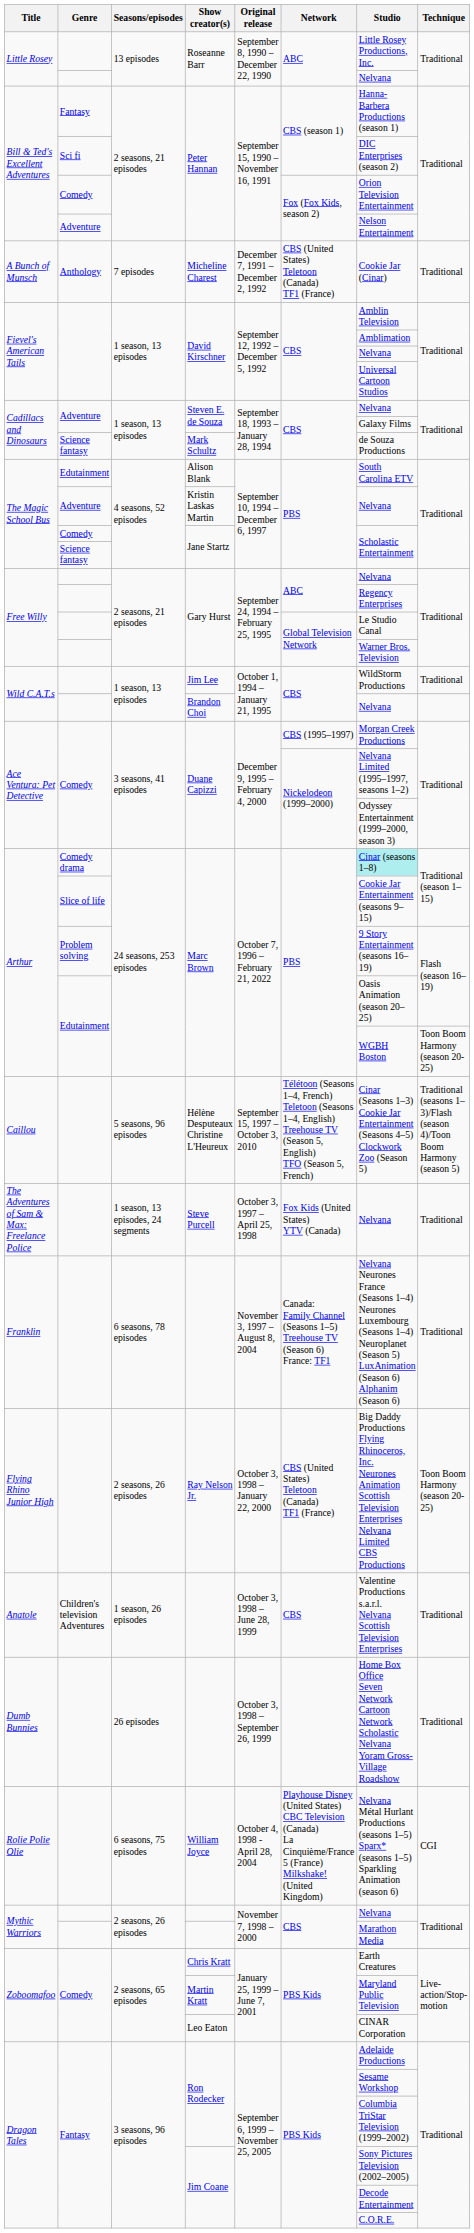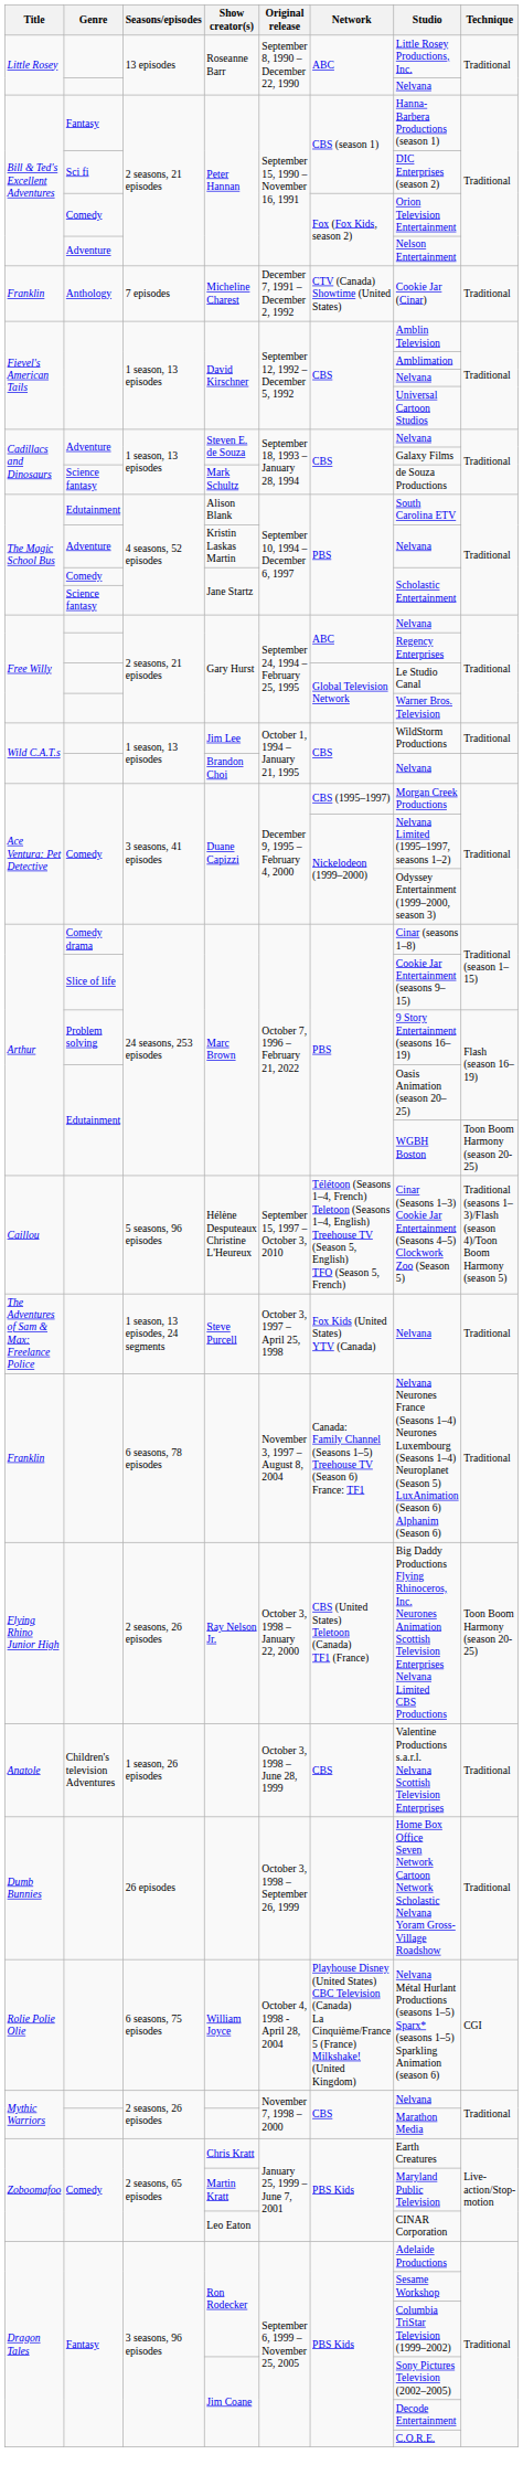Micheline Charest | Title: A Bunch of Munsch -> Franklin
Micheline Charest | Network: CBS (United States) Teletoon (Canada) TF1 (France) -> CTV (Canada) Showtime (United States)
Comedy drama / Marc Brown | Studio: paleturquoise background -> no background
